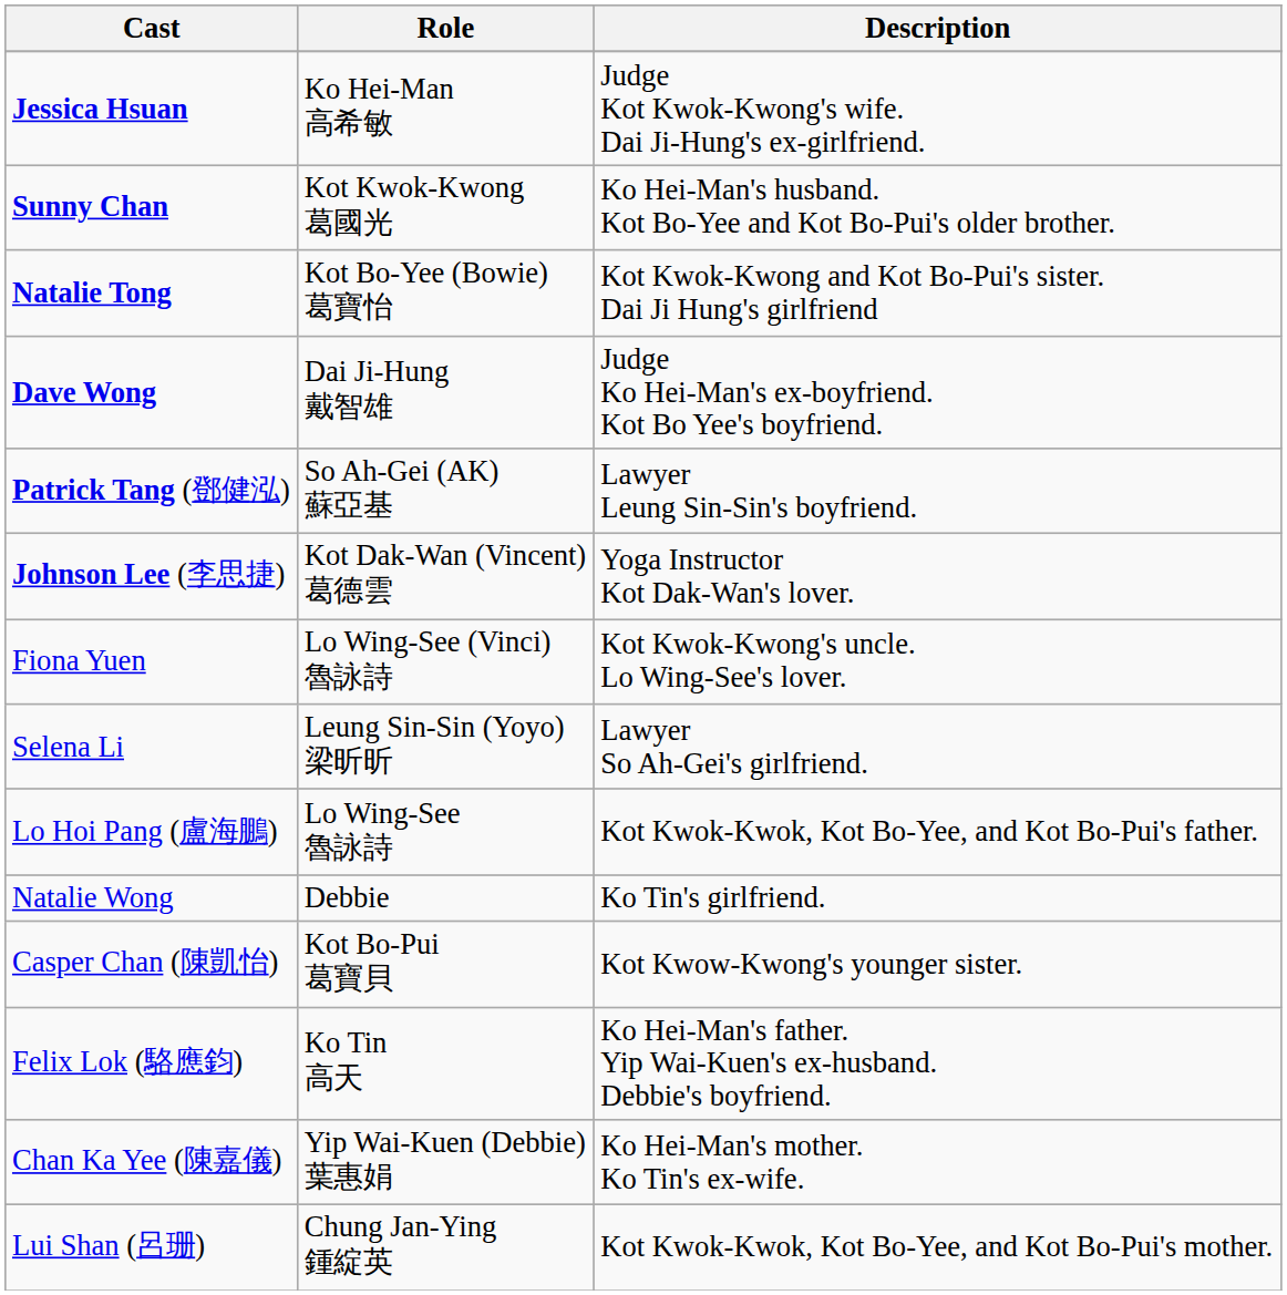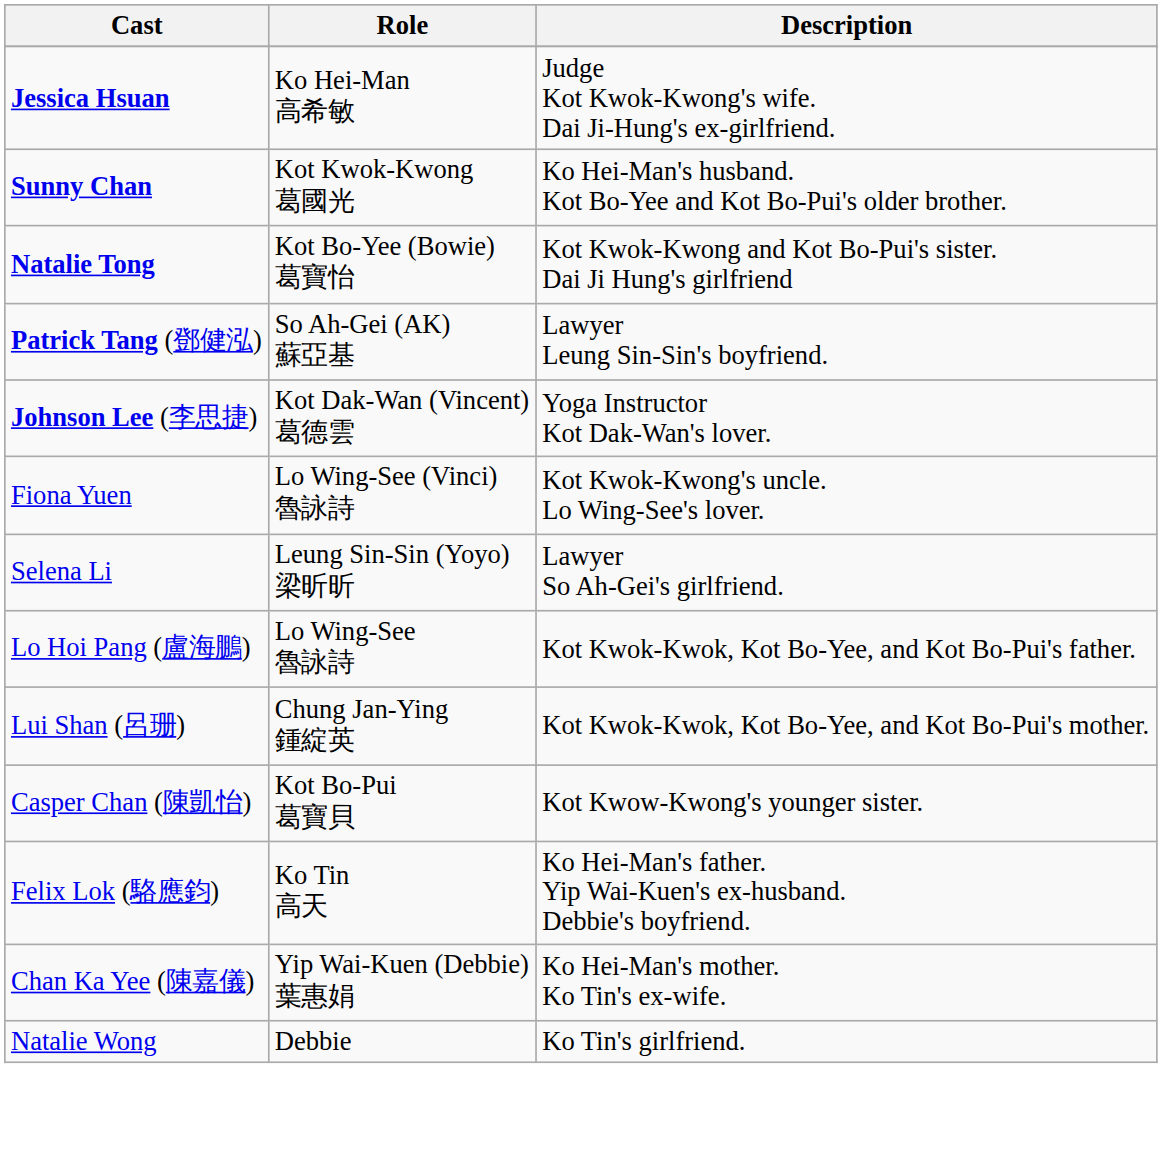- row: Dave Wong | Dai Ji-Hung 戴智雄 | Judge Ko Hei-Man's ex-boyfriend. Kot Bo Yee's boyfriend.
rows swapped: Lui Shan (呂珊) <-> Natalie Wong
